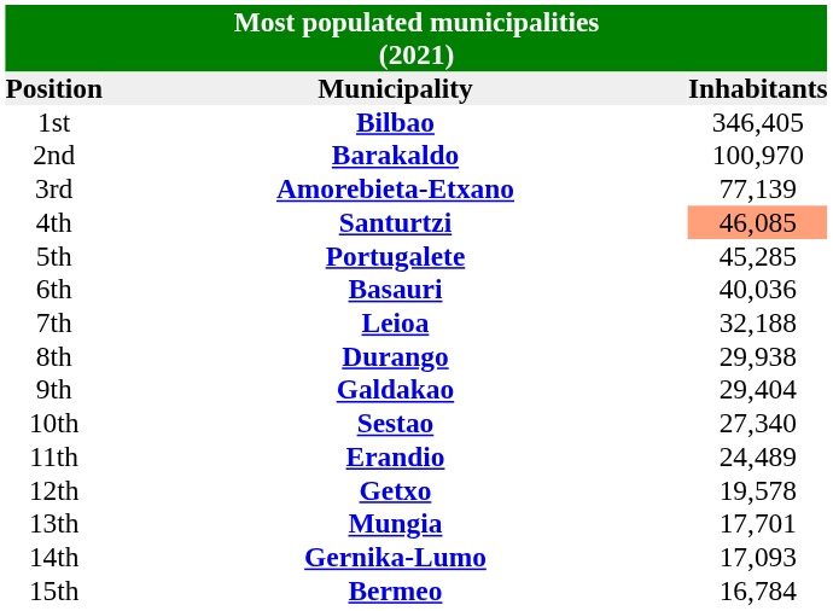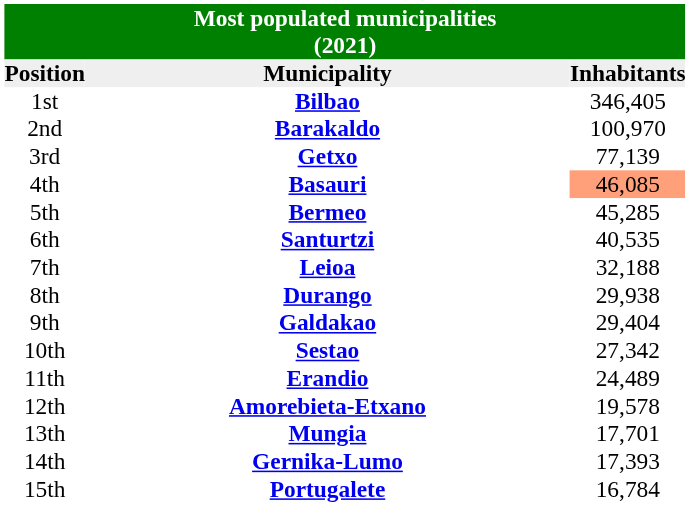3rd | Municipality: Amorebieta-Etxano -> Getxo
4th | Municipality: Santurtzi -> Basauri
5th | Municipality: Portugalete -> Bermeo
6th | Municipality: Basauri -> Santurtzi
6th | Inhabitants: 40,036 -> 40,535
10th | Inhabitants: 27,340 -> 27,342
12th | Municipality: Getxo -> Amorebieta-Etxano
14th | Inhabitants: 17,093 -> 17,393
15th | Municipality: Bermeo -> Portugalete
